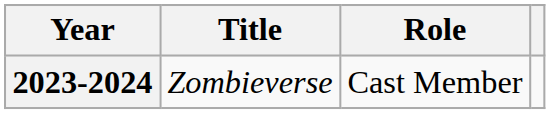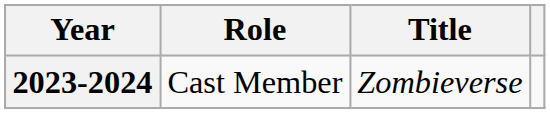columns swapped: Title <-> Role
